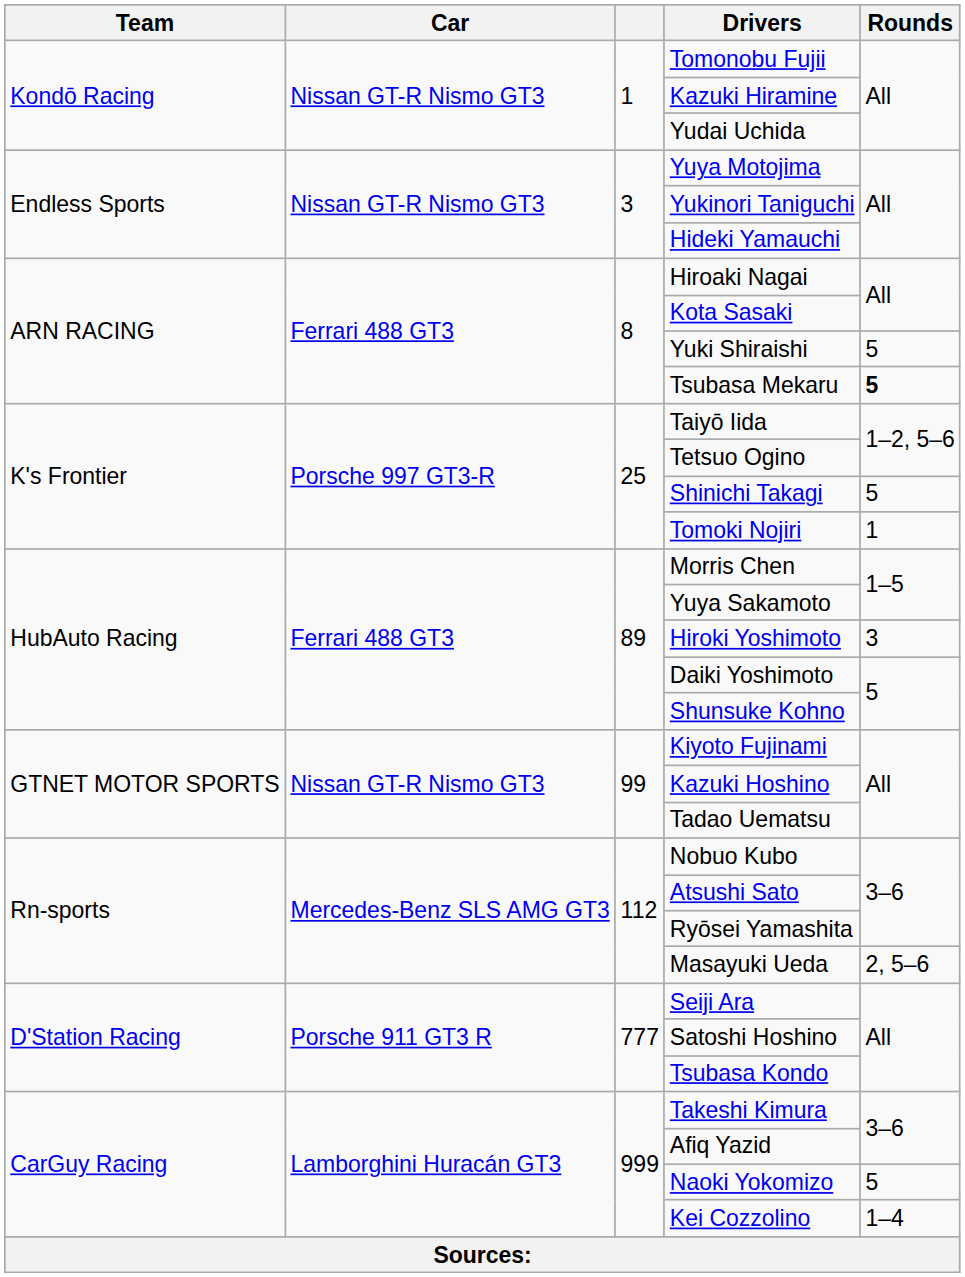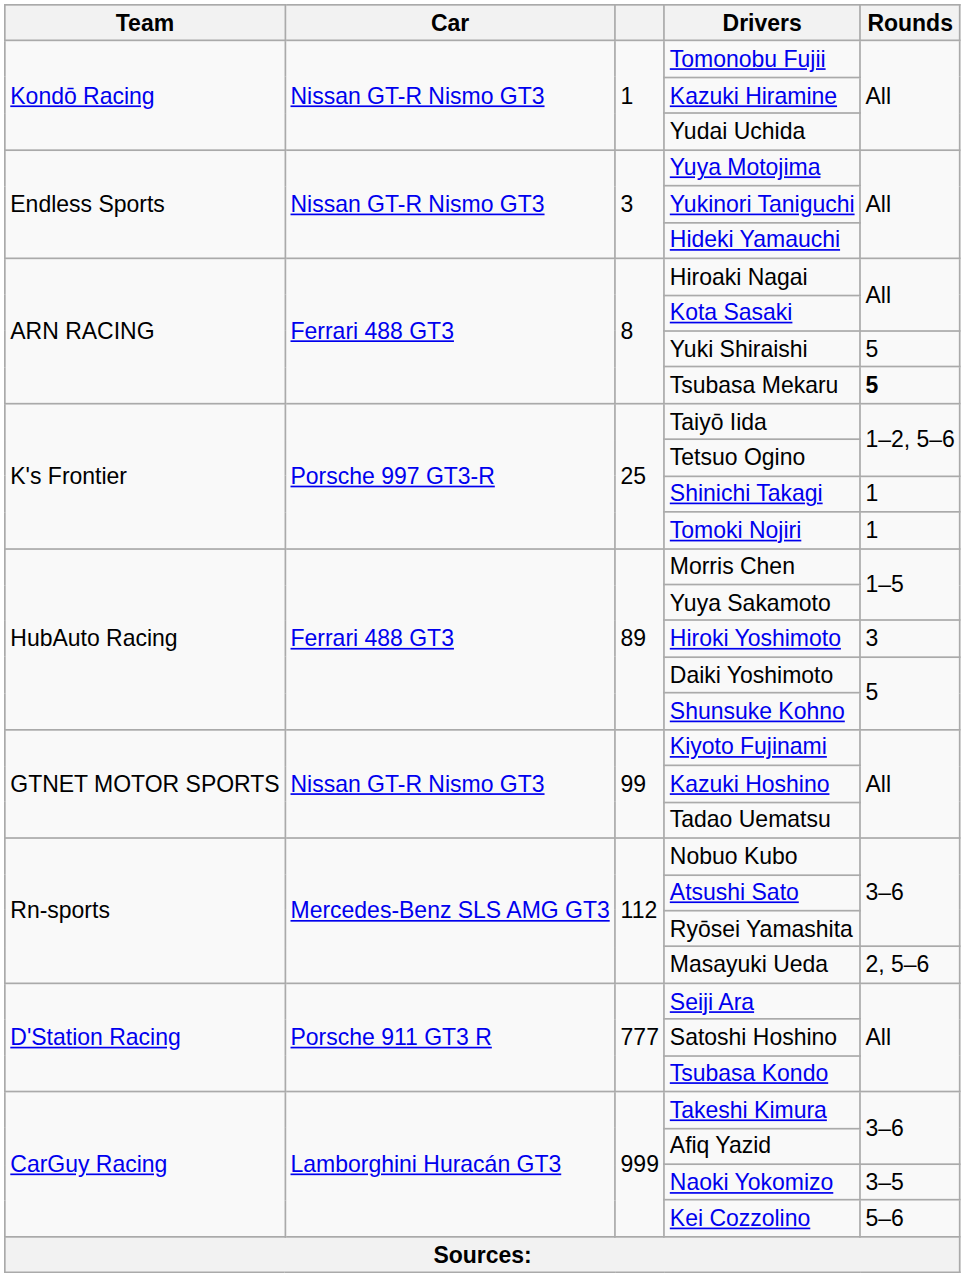Shinichi Takagi | Rounds: 5 -> 1
Naoki Yokomizo | Rounds: 5 -> 3–5
Kei Cozzolino | Rounds: 1–4 -> 5–6
